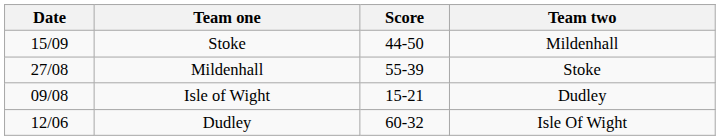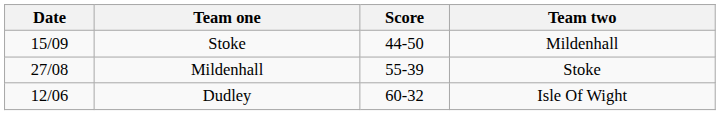- row: 09/08 | Isle of Wight | 15-21 | Dudley
